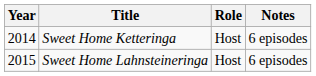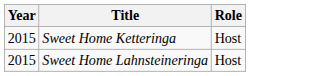- column: Notes | 6 episodes | 6 episodes
Sweet Home Ketteringa | Year: 2014 -> 2015
